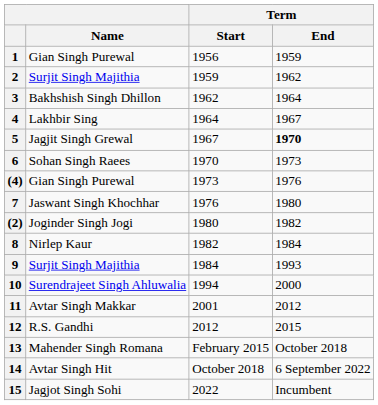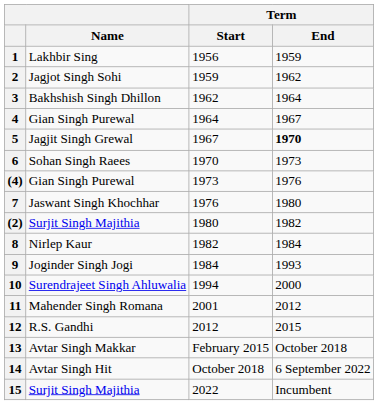1 | Name: Gian Singh Purewal -> Lakhbir Sing
2 | Name: Surjit Singh Majithia -> Jagjot Singh Sohi
4 | Name: Lakhbir Sing -> Gian Singh Purewal
(2) | Name: Joginder Singh Jogi -> Surjit Singh Majithia
9 | Name: Surjit Singh Majithia -> Joginder Singh Jogi
11 | Name: Avtar Singh Makkar -> Mahender Singh Romana
13 | Name: Mahender Singh Romana -> Avtar Singh Makkar
15 | Name: Jagjot Singh Sohi -> Surjit Singh Majithia
